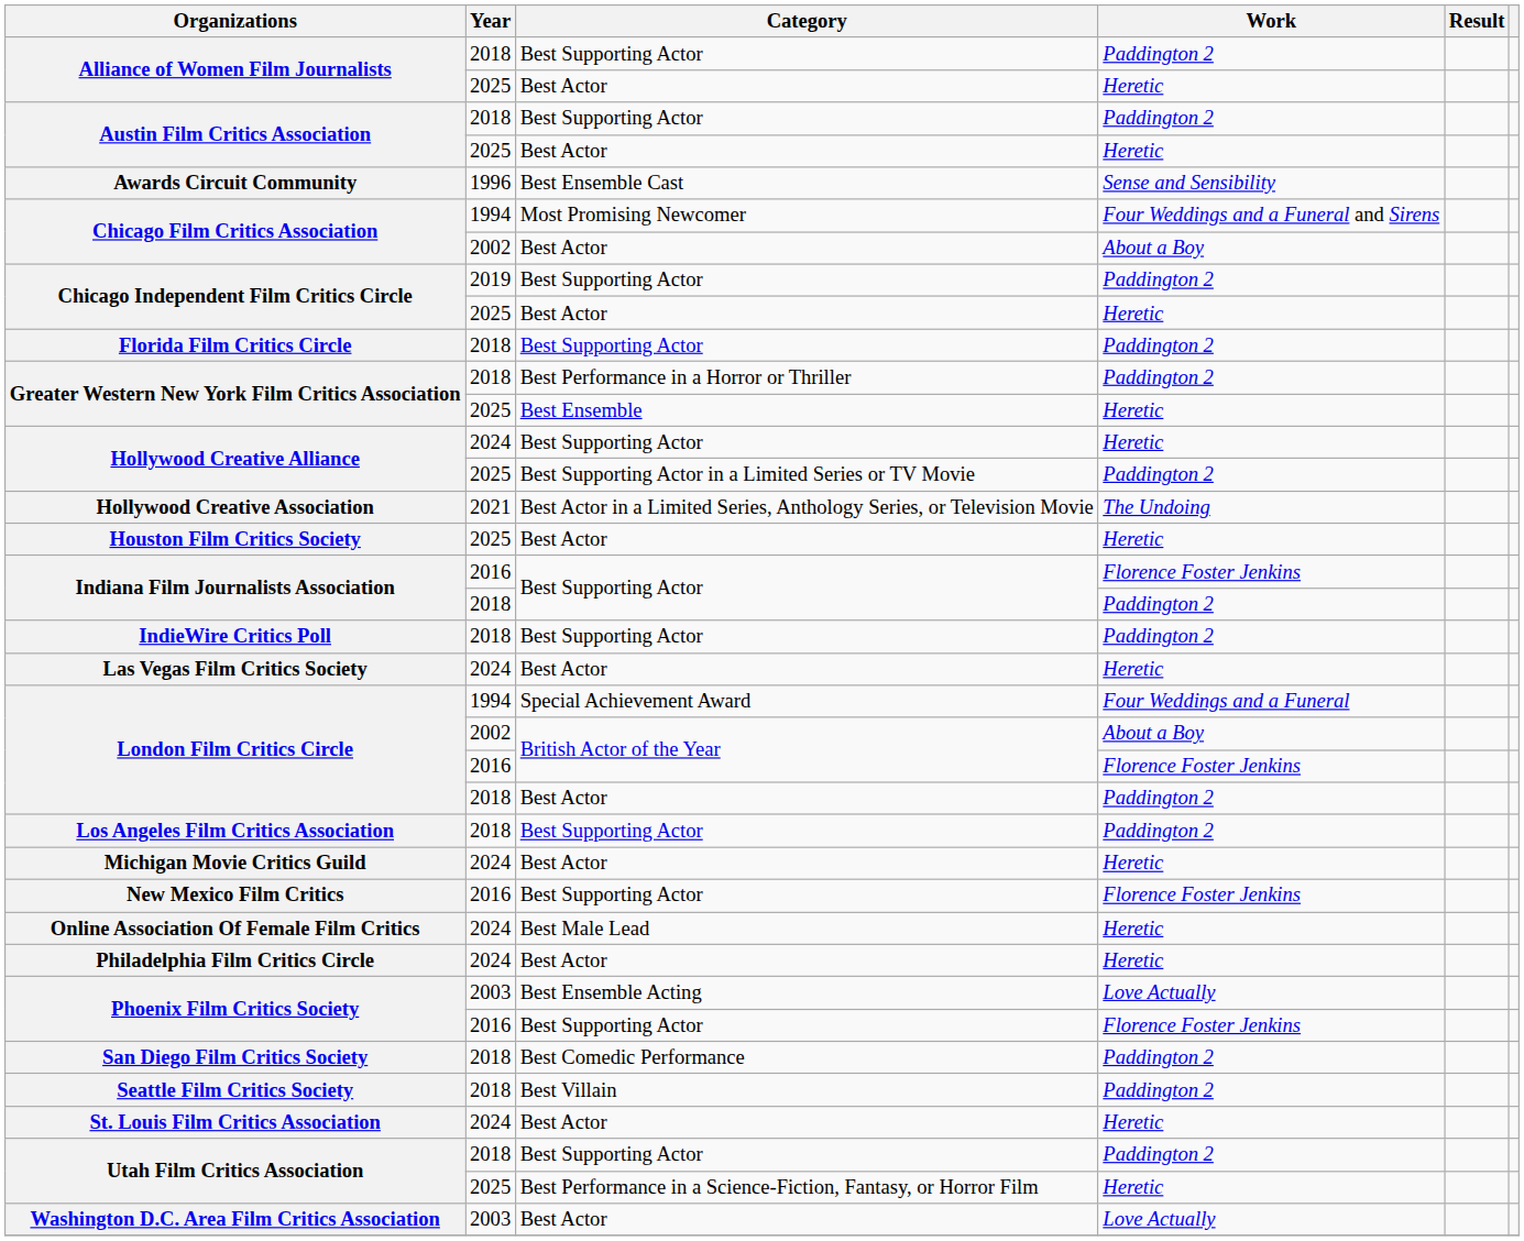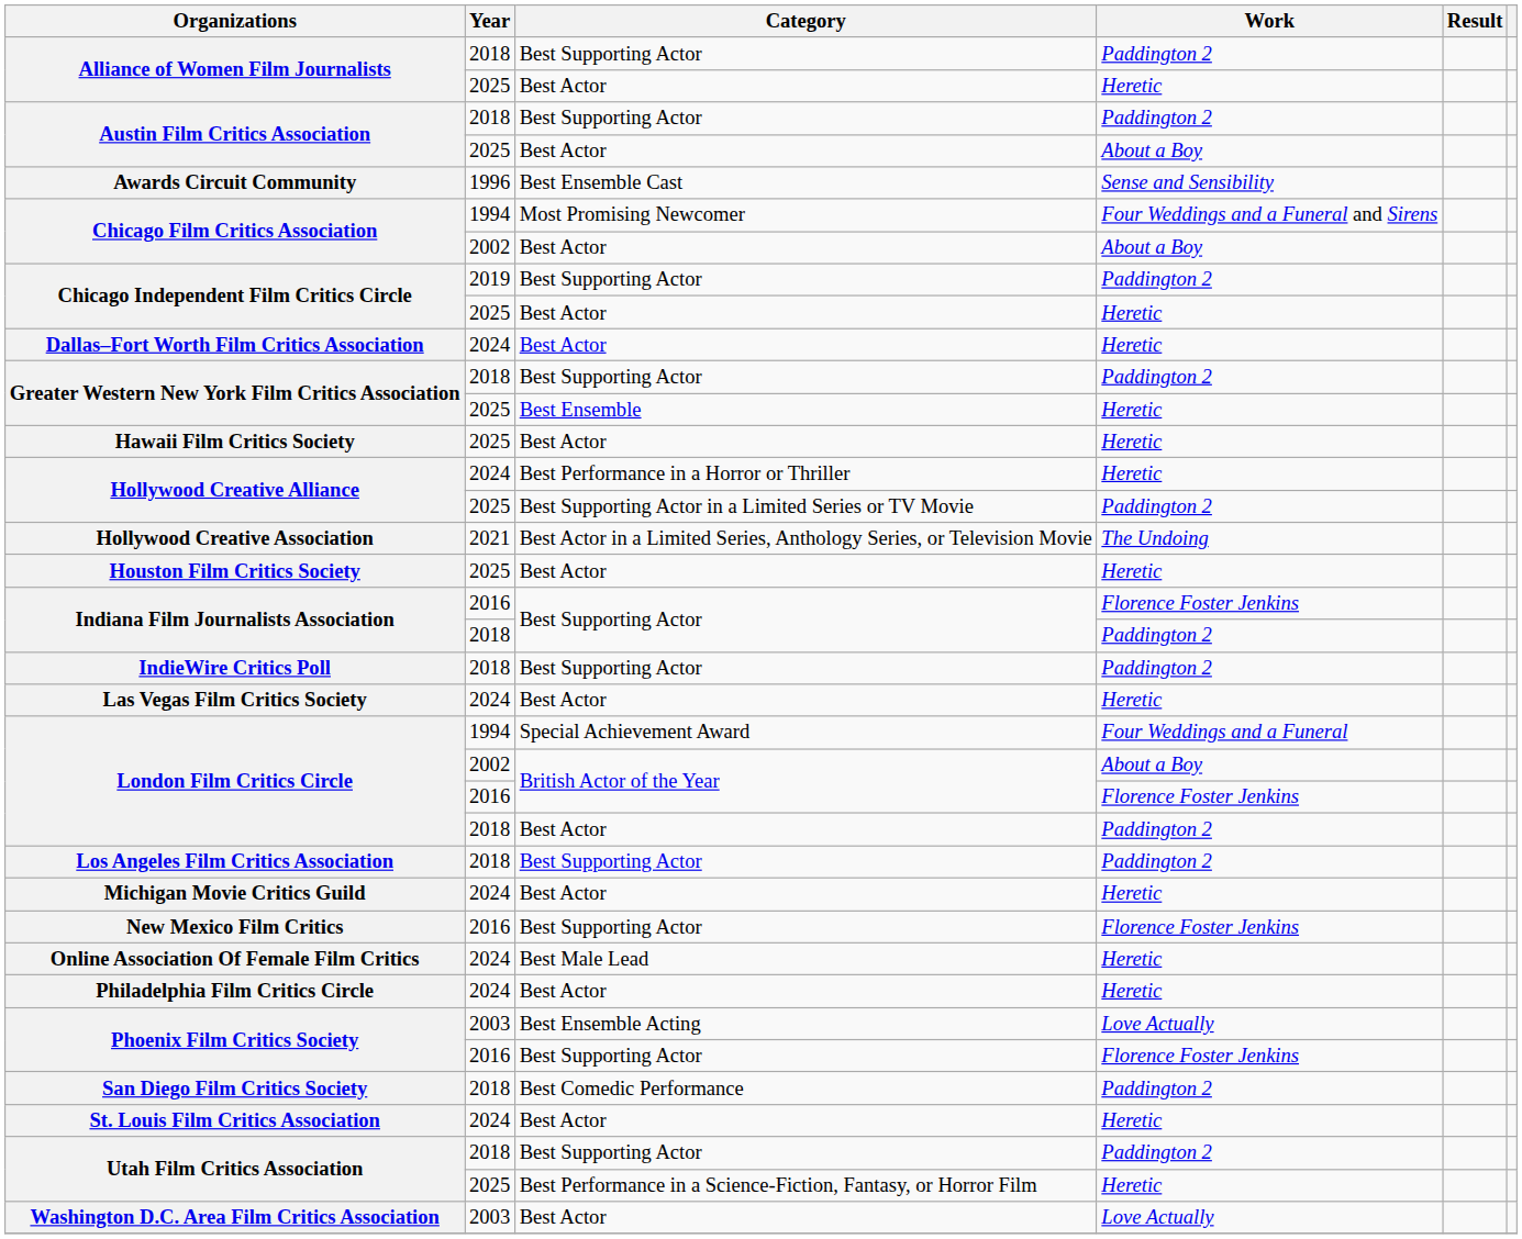Austin Film Critics Association / 2025 | Work: Heretic -> About a Boy
+ row: Dallas–Fort Worth Film Critics Association | 2024 | Best Actor | Heretic
- row: Florida Film Critics Circle | 2018 | Best Supporting Actor | Paddington 2
Greater Western New York Film Critics Association / 2018 | Category: Best Performance in a Horror or Thriller -> Best Supporting Actor
+ row: Hawaii Film Critics Society | 2025 | Best Actor | Heretic
Hollywood Creative Alliance / 2024 | Category: Best Supporting Actor -> Best Performance in a Horror or Thriller
- row: Seattle Film Critics Society | 2018 | Best Villain | Paddington 2
